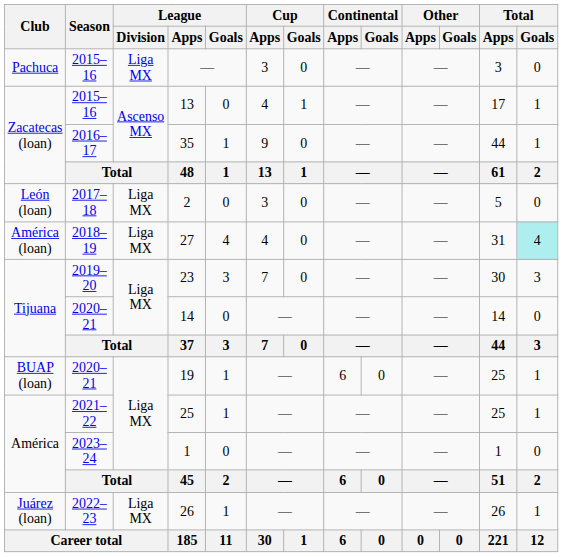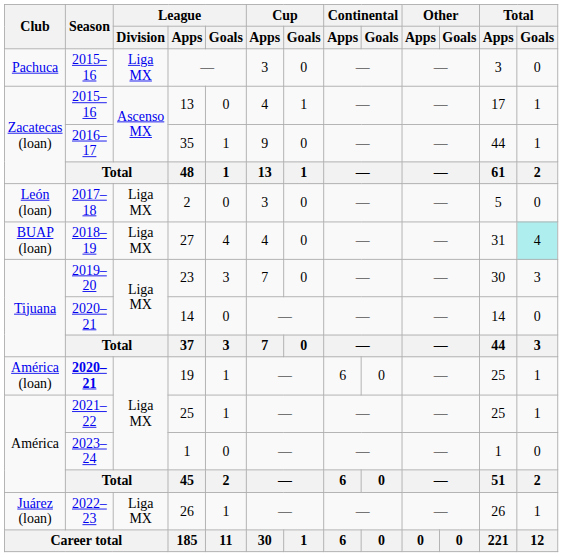27 | Club: América (loan) -> BUAP (loan)
19 | Club: BUAP (loan) -> América (loan)
19 | Season: normal -> bold
